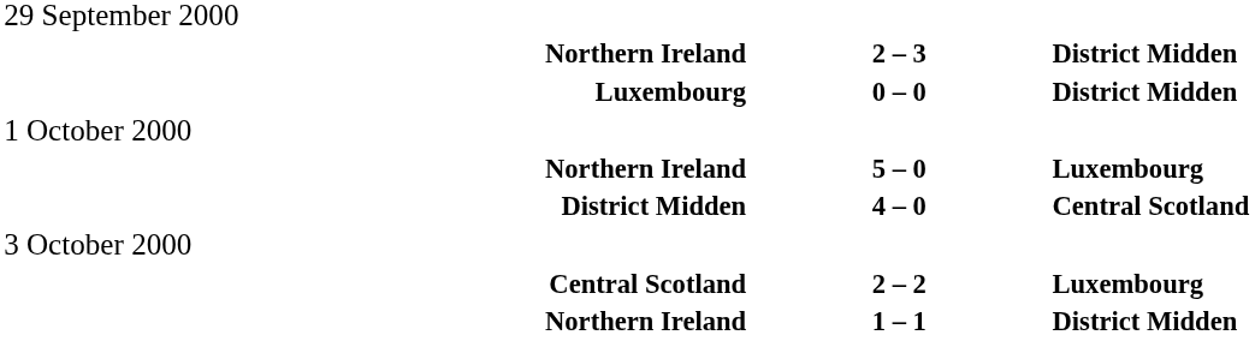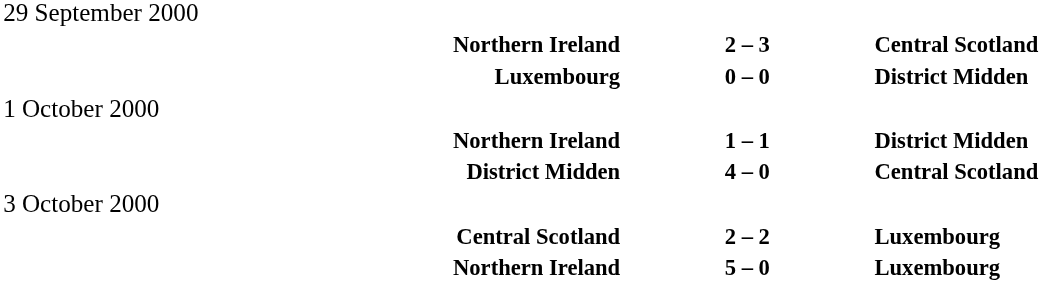Northern Ireland / 2 – 3 | column 3: District Midden -> Central Scotland
rows swapped: Northern Ireland / 5 – 0 <-> Northern Ireland / 1 – 1
